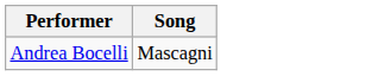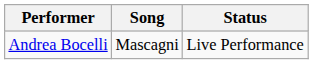+ column: Status | Live Performance
